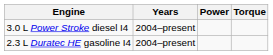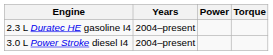rows swapped: 2.3 L Duratec HE gasoline I4 <-> 3.0 L Power Stroke diesel I4
